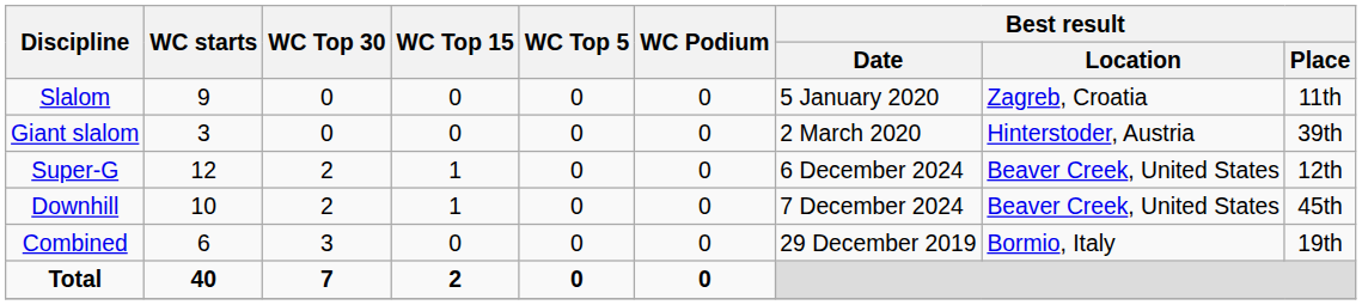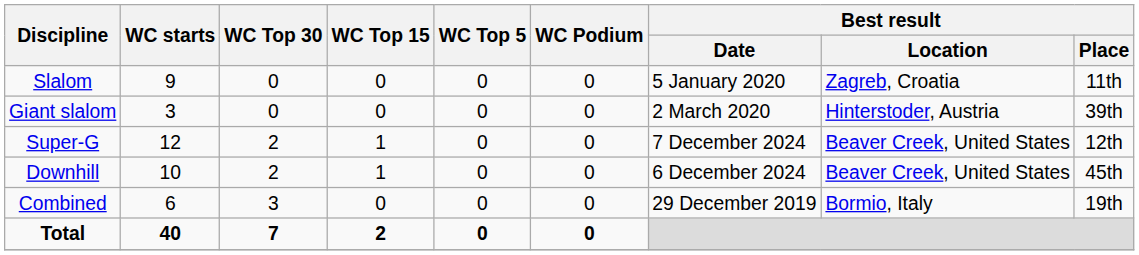Super-G | Best result / Date: 6 December 2024 -> 7 December 2024
Downhill | Best result / Date: 7 December 2024 -> 6 December 2024
